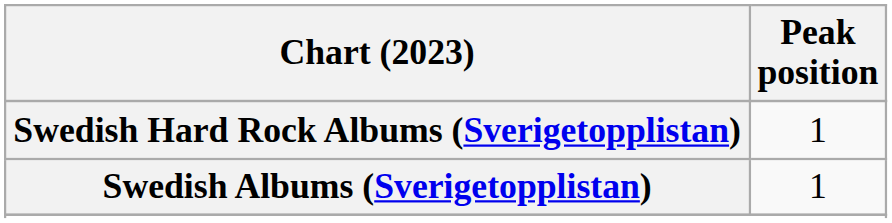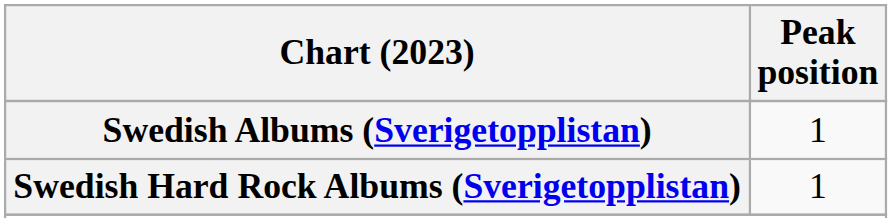rows swapped: Swedish Albums (Sverigetopplistan) <-> Swedish Hard Rock Albums (Sverigetopplistan)
